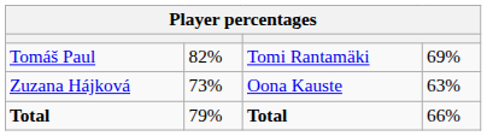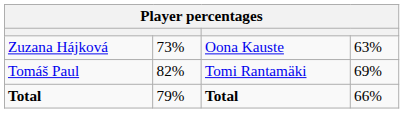rows swapped: Zuzana Hájková <-> Tomáš Paul
